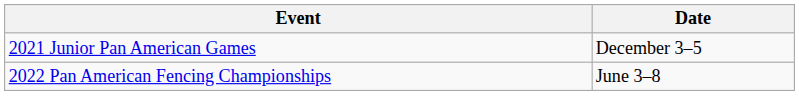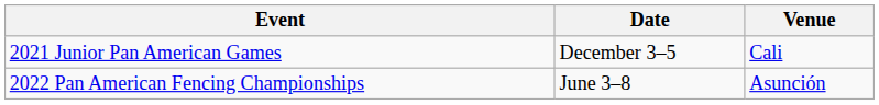+ column: Venue | Cali | Asunción
